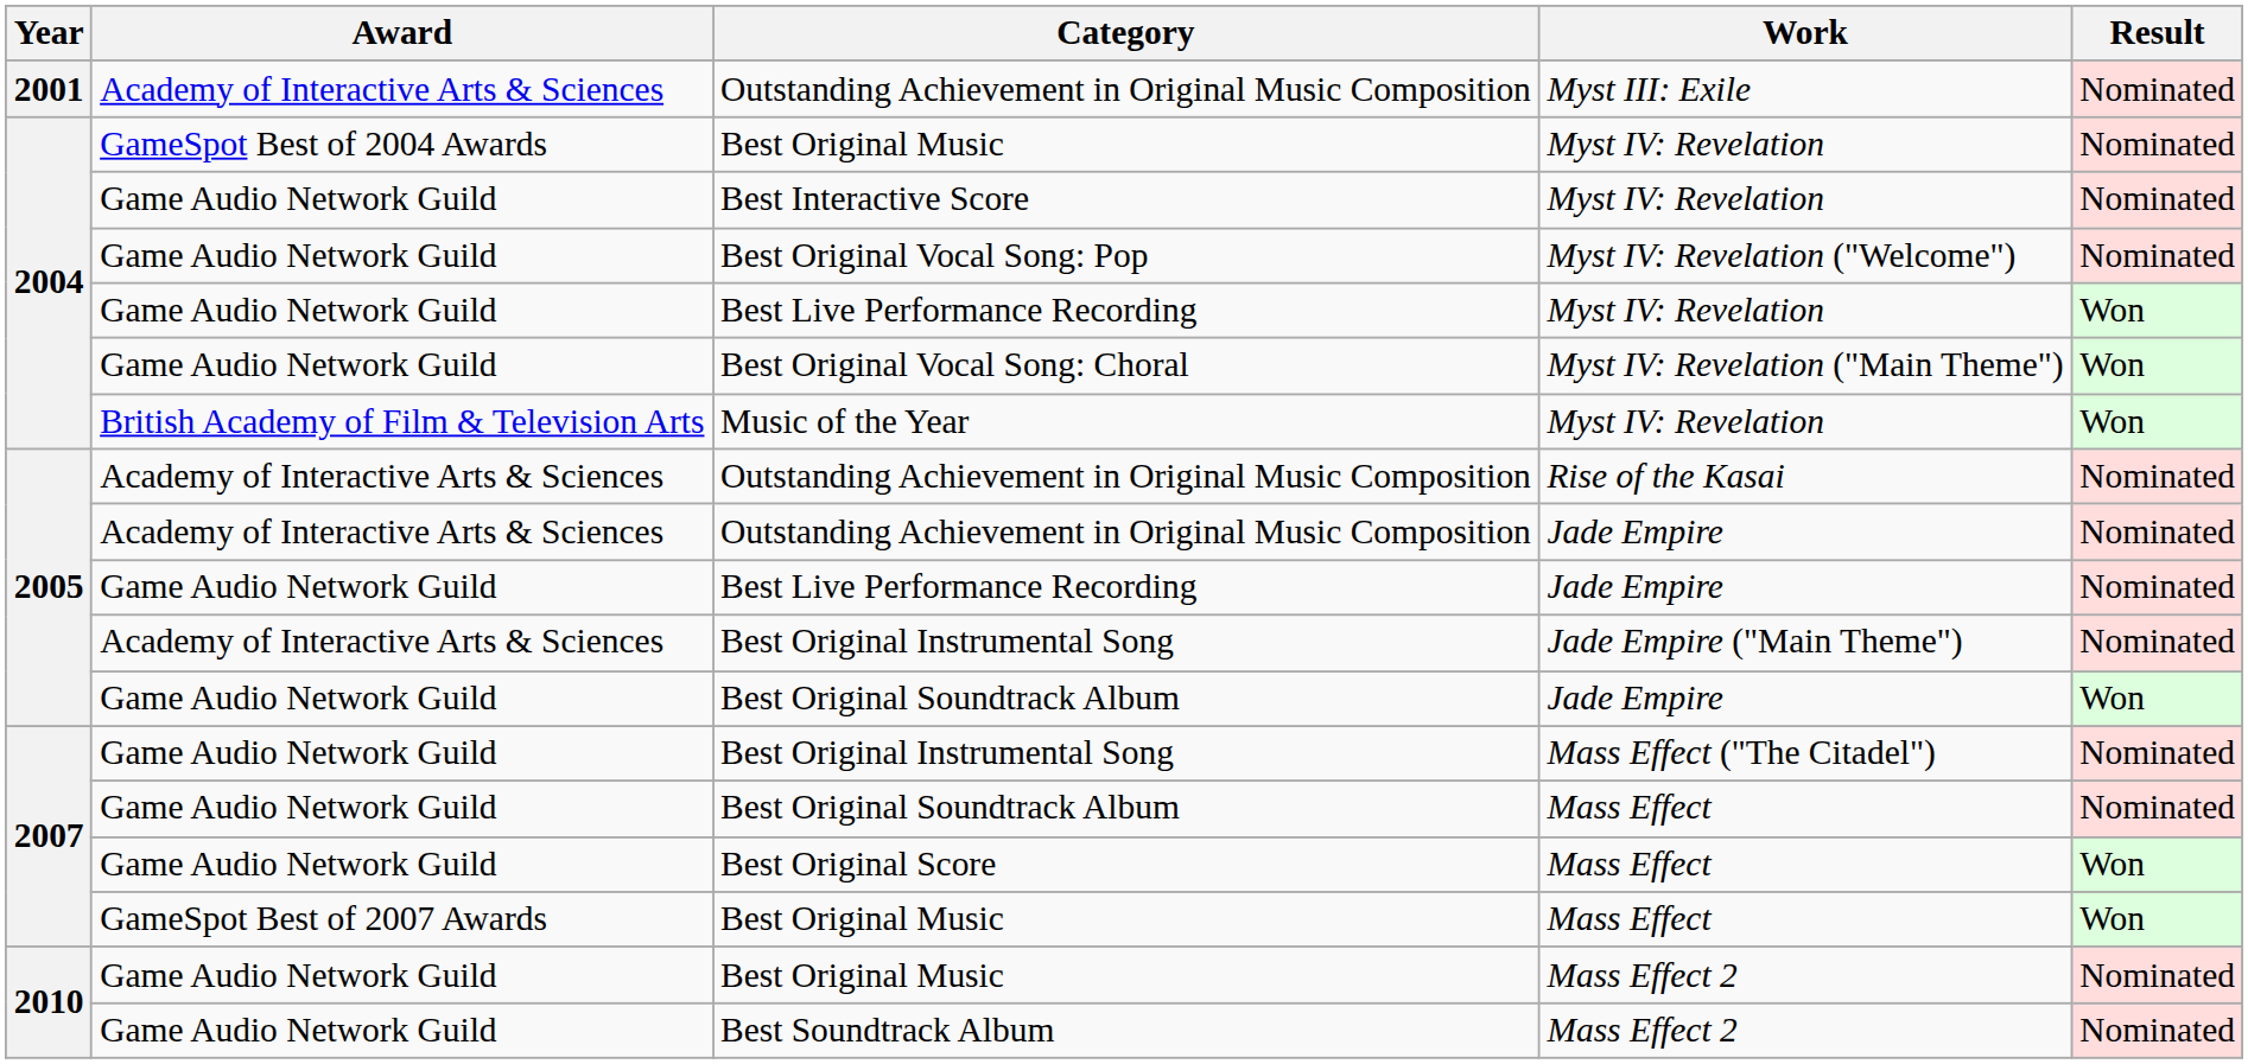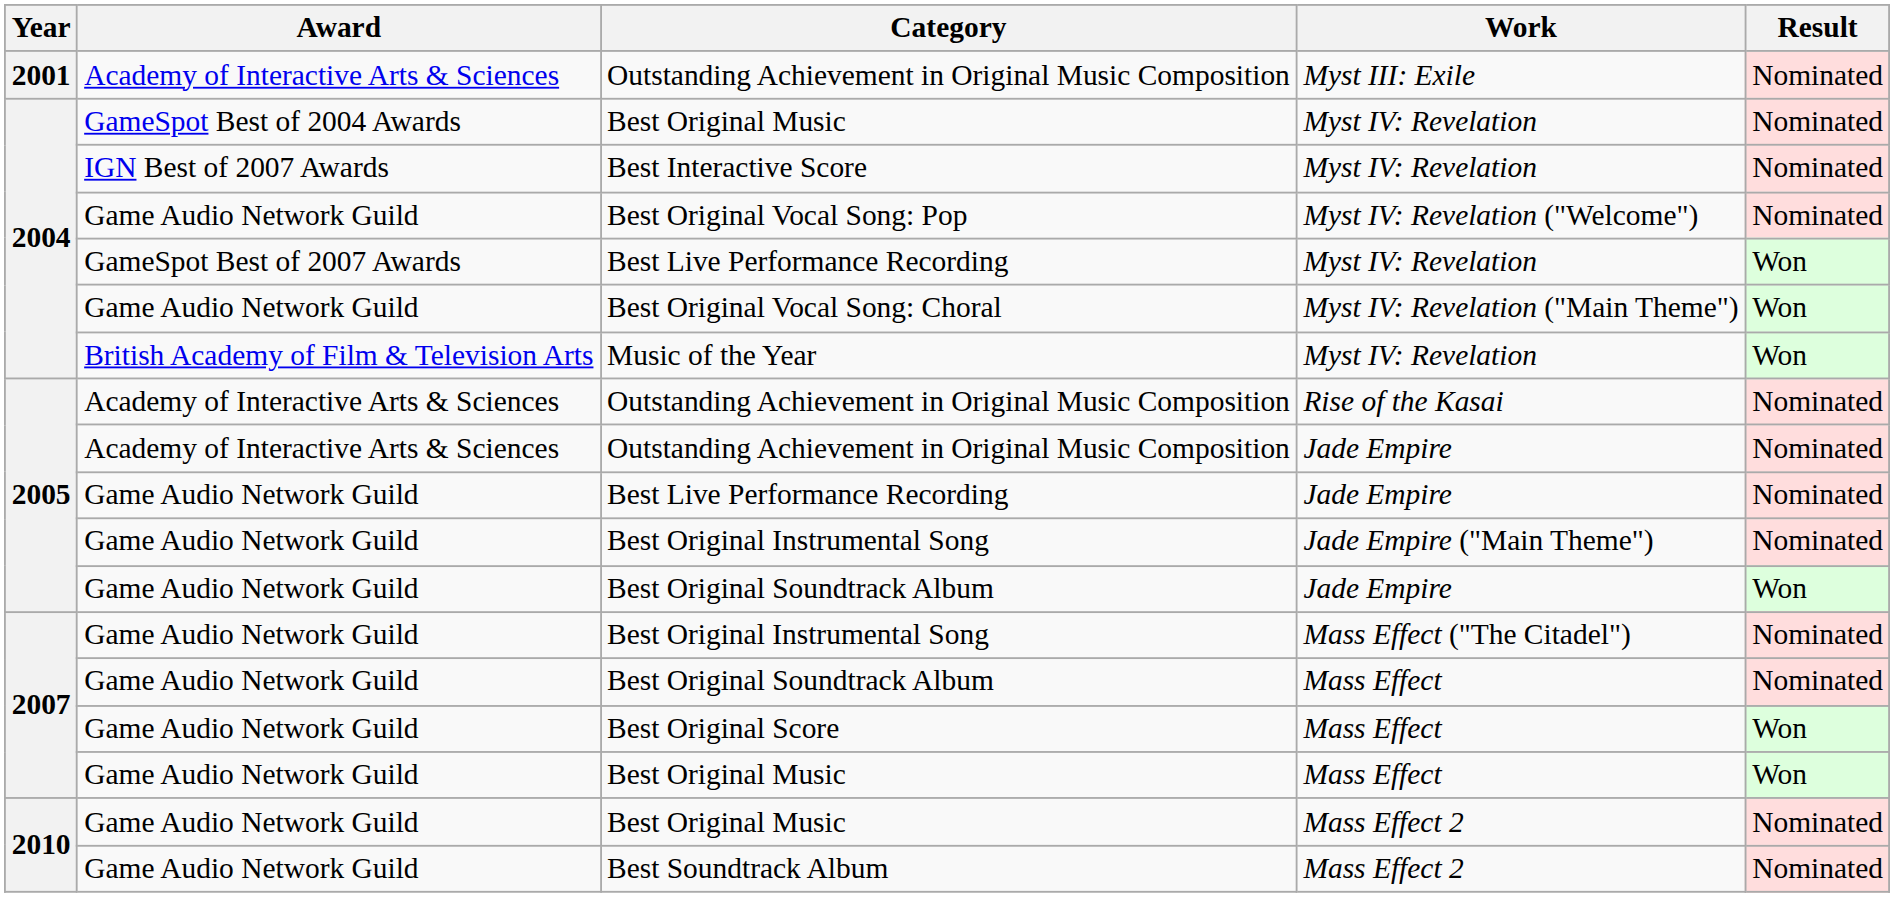Best Interactive Score | Award: Game Audio Network Guild -> IGN Best of 2007 Awards
Best Live Performance Recording / Myst IV: Revelation | Award: Game Audio Network Guild -> GameSpot Best of 2007 Awards
Best Original Instrumental Song / Jade Empire ("Main Theme") | Award: Academy of Interactive Arts & Sciences -> Game Audio Network Guild
Best Original Music / Mass Effect | Award: GameSpot Best of 2007 Awards -> Game Audio Network Guild
